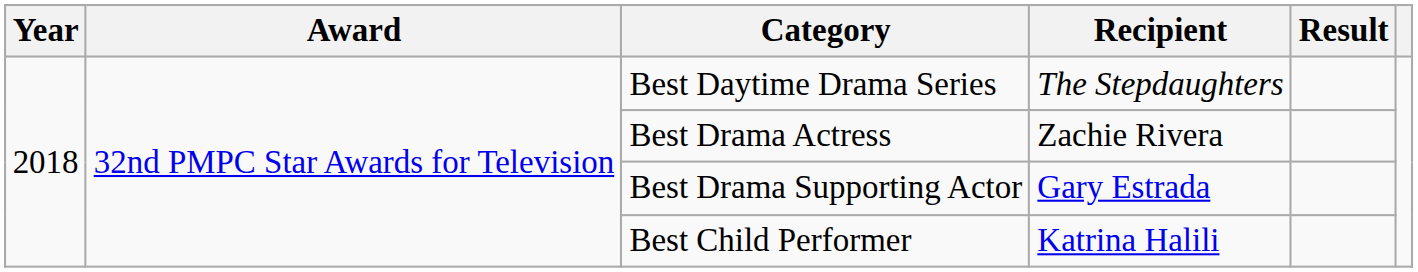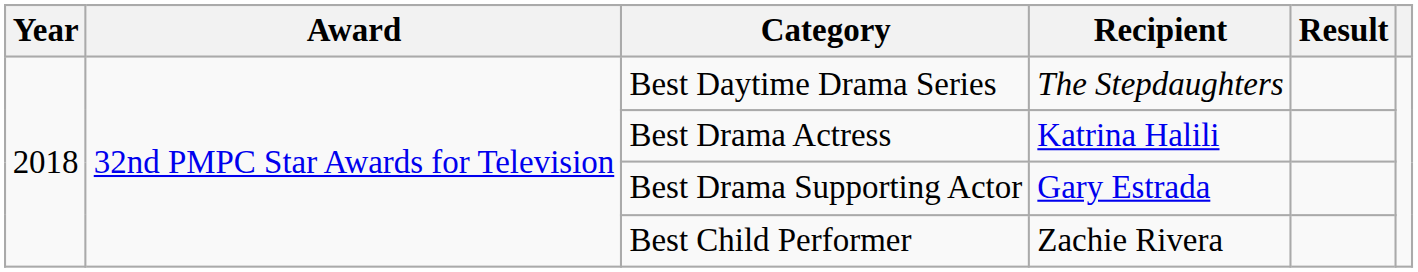Best Drama Actress | Recipient: Zachie Rivera -> Katrina Halili
Best Child Performer | Recipient: Katrina Halili -> Zachie Rivera
